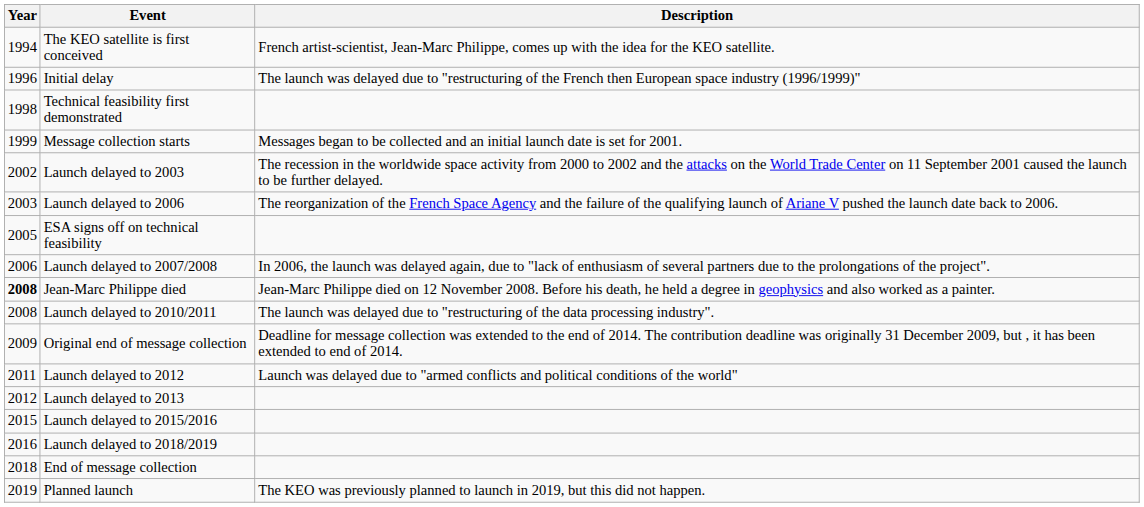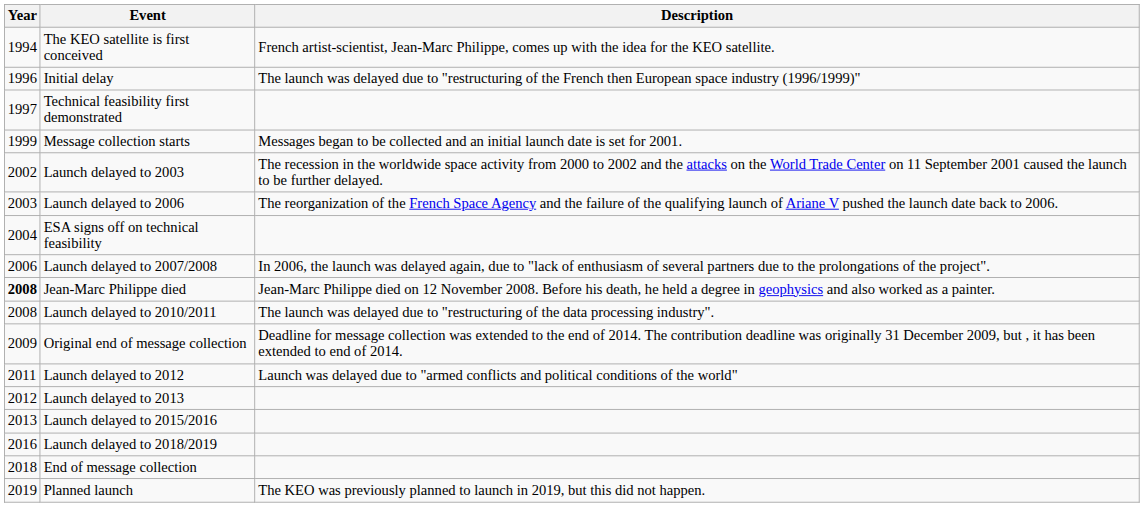Technical feasibility first demonstrated | Year: 1998 -> 1997
ESA signs off on technical feasibility | Year: 2005 -> 2004
Launch delayed to 2015/2016 | Year: 2015 -> 2013
